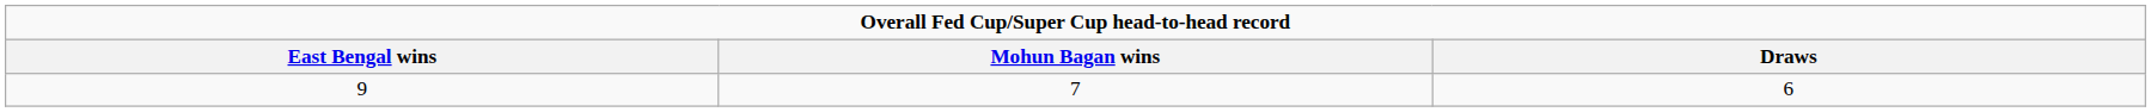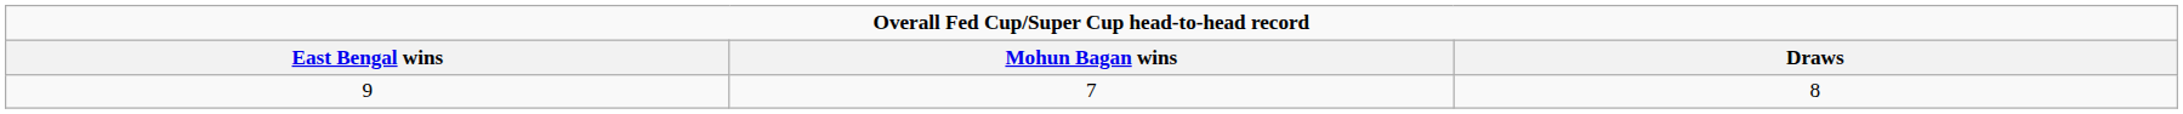9 | Draws: 6 -> 8
